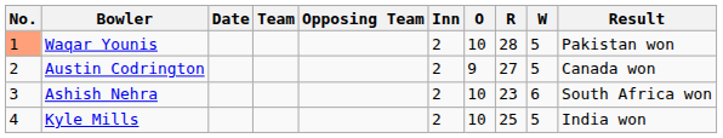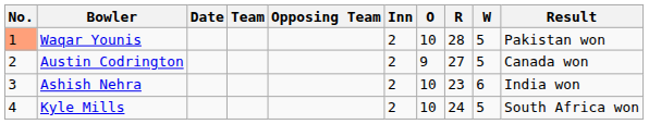Ashish Nehra | Result: South Africa won -> India won
Kyle Mills | R: 25 -> 24
Kyle Mills | Result: India won -> South Africa won
